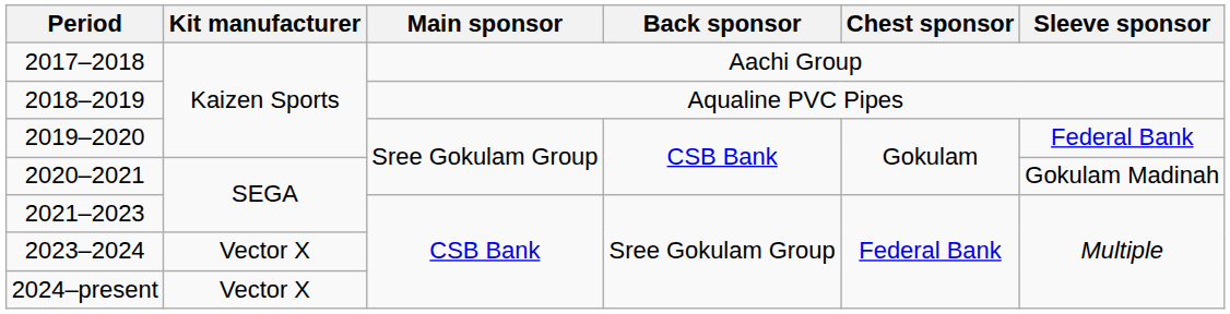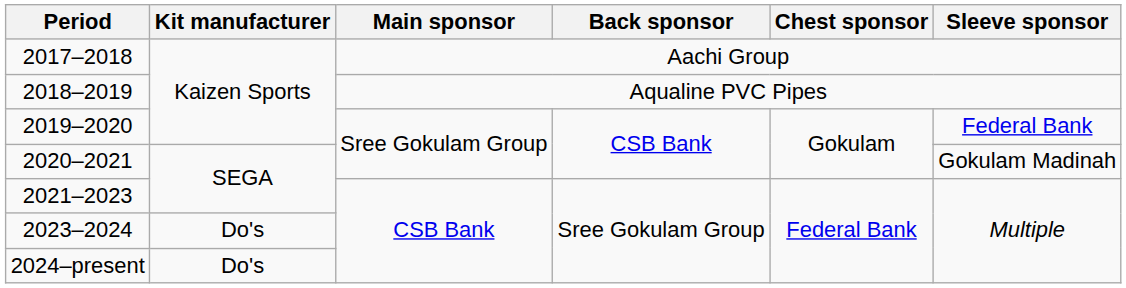2023–2024 | Kit manufacturer: Vector X -> Do's
2024–present | Kit manufacturer: Vector X -> Do's
